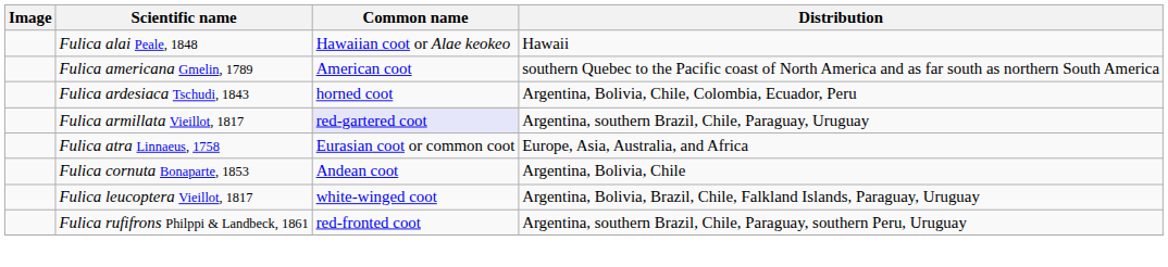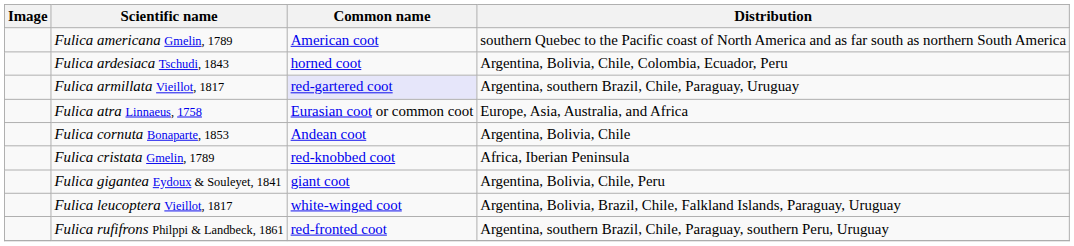- row: Fulica alai Peale, 1848 | Hawaiian coot or Alae keokeo | Hawaii
+ row: Fulica cristata Gmelin, 1789 | red-knobbed coot | Africa, Iberian Peninsula
+ row: Fulica gigantea Eydoux & Souleyet, 1841 | giant coot | Argentina, Bolivia, Chile, Peru
